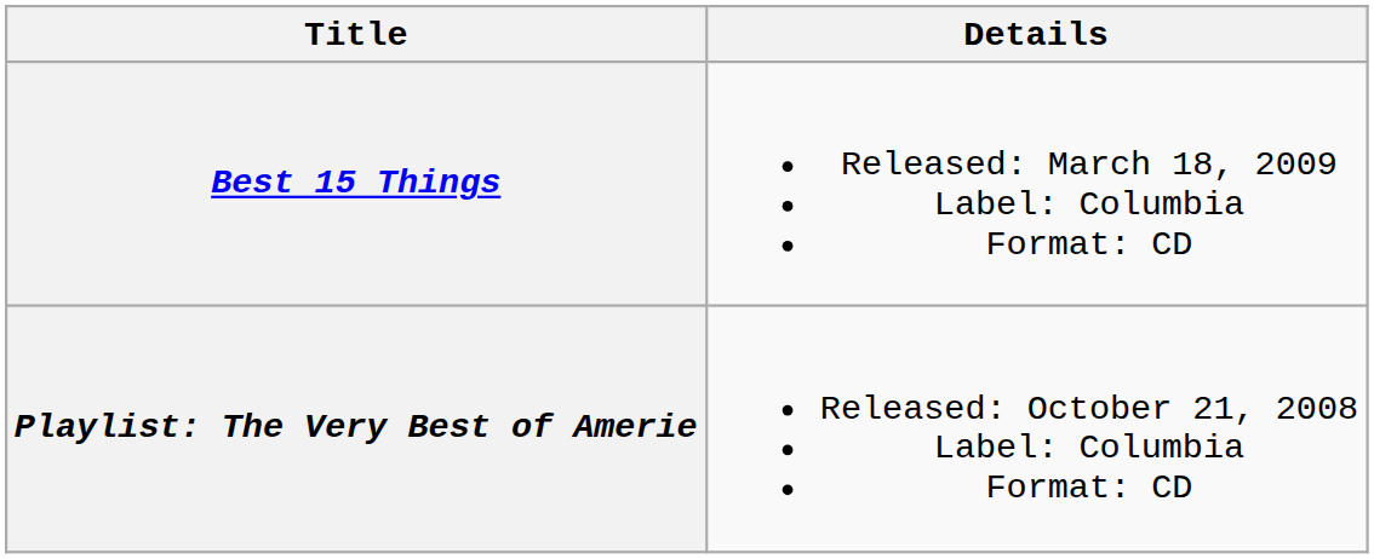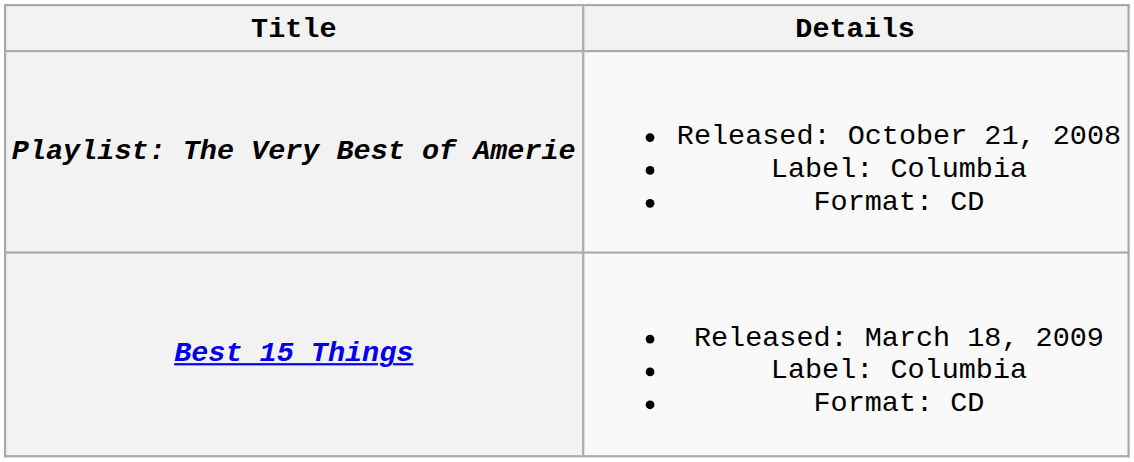rows swapped: Playlist: The Very Best of Amerie <-> Best 15 Things
